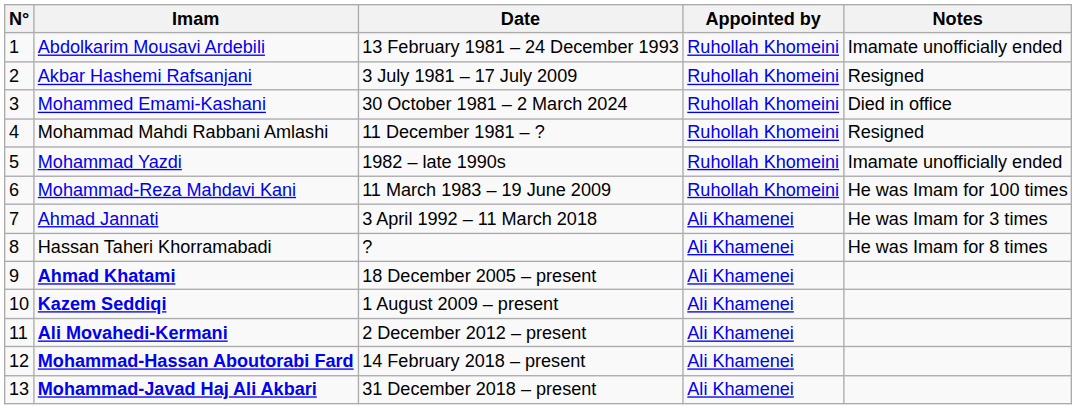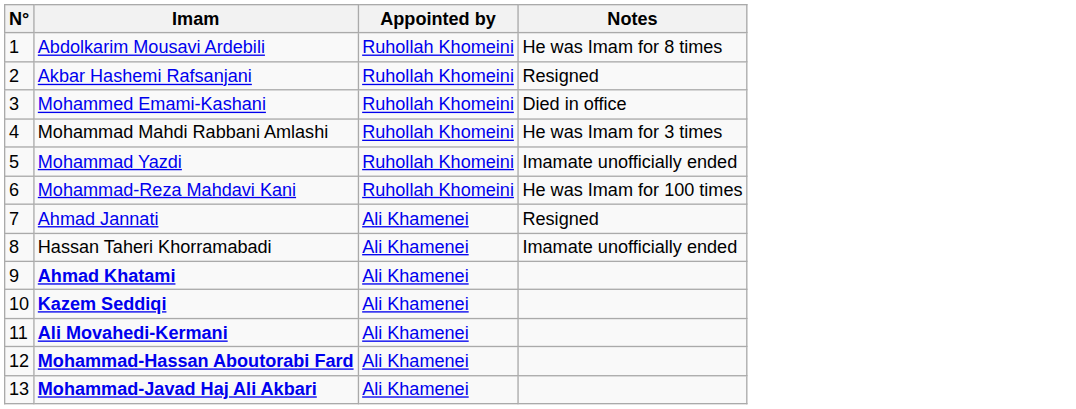- column: Date | 13 February 1981 – 24 December 1993 | 3 July 1981 – 17 July 2009 | 30 October 1981 – 2 March 2024 | 11 December 1981 – ? | 1982 – late 1990s | 11 March 1983 – 19 June 2009 | 3 April 1992 – 11 March 2018 | ? | 18 December 2005 – present | 1 August 2009 – present | 2 December 2012 – present | 14 February 2018 – present | 31 December 2018 – present
Abdolkarim Mousavi Ardebili | Notes: Imamate unofficially ended -> He was Imam for 8 times
Mohammad Mahdi Rabbani Amlashi | Notes: Resigned -> He was Imam for 3 times
Ahmad Jannati | Notes: He was Imam for 3 times -> Resigned
Hassan Taheri Khorramabadi | Notes: He was Imam for 8 times -> Imamate unofficially ended
